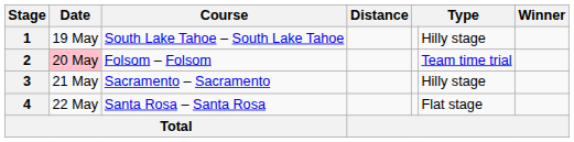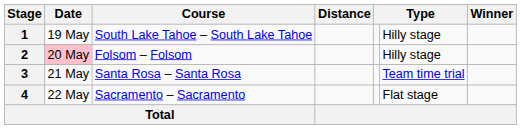2 | column 6: Team time trial -> Hilly stage
3 | Course: Sacramento – Sacramento -> Santa Rosa – Santa Rosa
3 | column 6: Hilly stage -> Team time trial
4 | Course: Santa Rosa – Santa Rosa -> Sacramento – Sacramento
